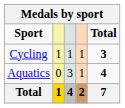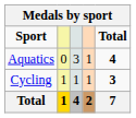rows swapped: Aquatics <-> Cycling
